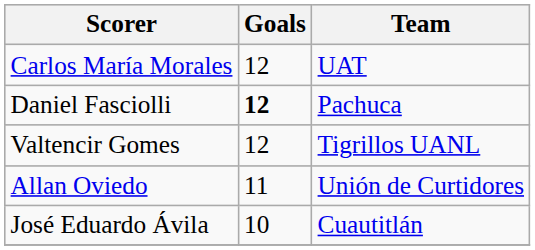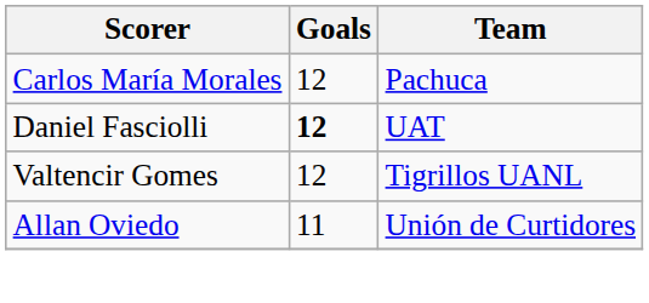Carlos María Morales | Team: UAT -> Pachuca
Daniel Fasciolli | Team: Pachuca -> UAT
- row: José Eduardo Ávila | 10 | Cuautitlán
